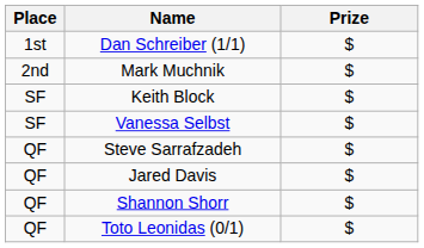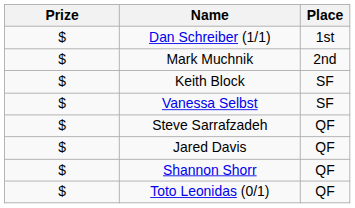columns swapped: Place <-> Prize
